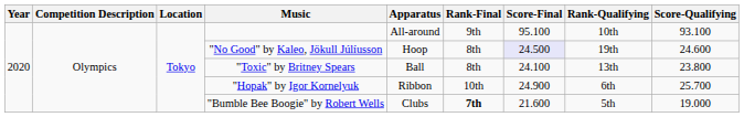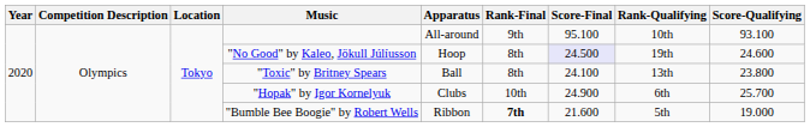"Hopak" by Igor Kornelyuk | Apparatus: Ribbon -> Clubs
"Bumble Bee Boogie" by Robert Wells | Apparatus: Clubs -> Ribbon
